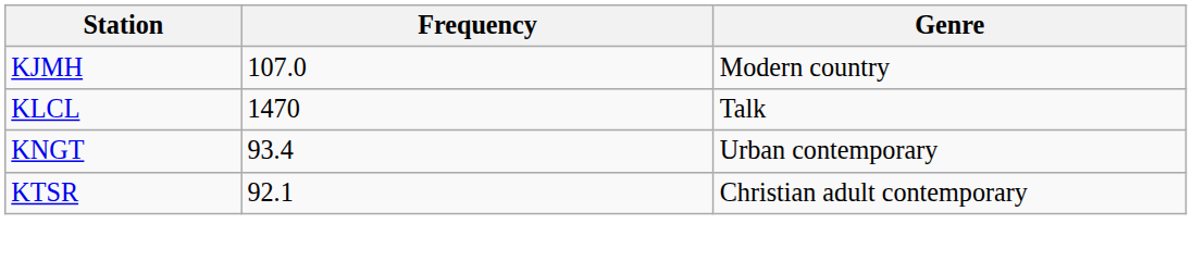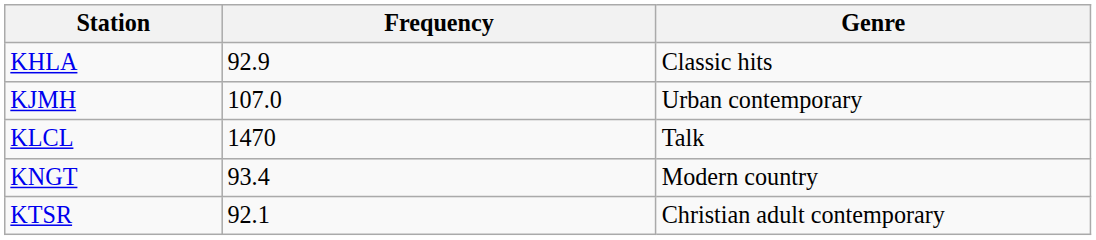+ row: KHLA | 92.9 | Classic hits
KJMH | Genre: Modern country -> Urban contemporary
KNGT | Genre: Urban contemporary -> Modern country
